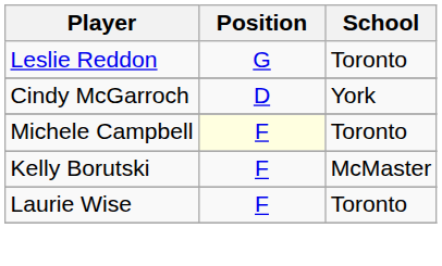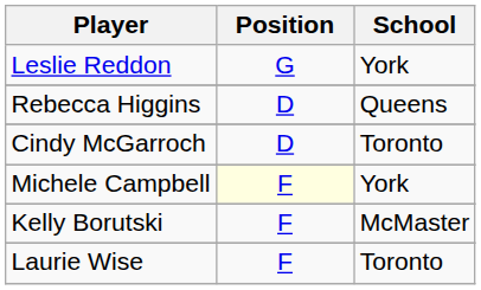Leslie Reddon | School: Toronto -> York
+ row: Rebecca Higgins | D | Queens
Cindy McGarroch | School: York -> Toronto
Michele Campbell | School: Toronto -> York
